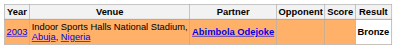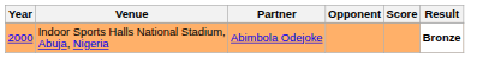Indoor Sports Halls National Stadium, Abuja, Nigeria | Year: 2003 -> 2000
Indoor Sports Halls National Stadium, Abuja, Nigeria | Partner: bold -> normal
